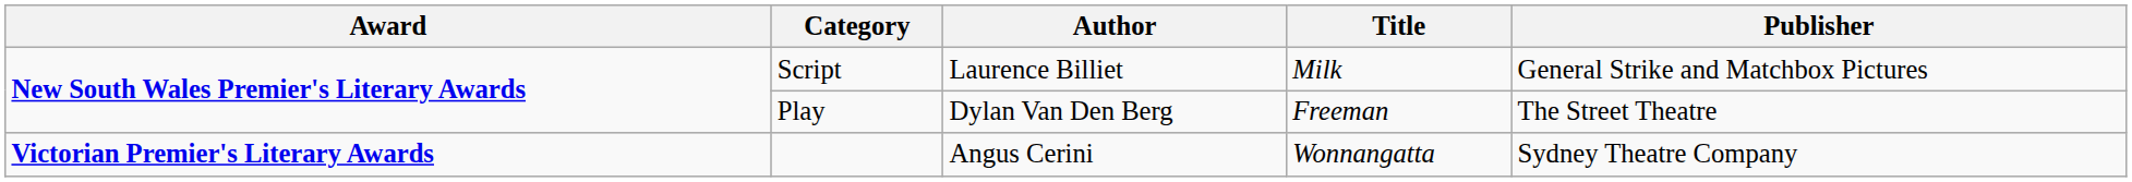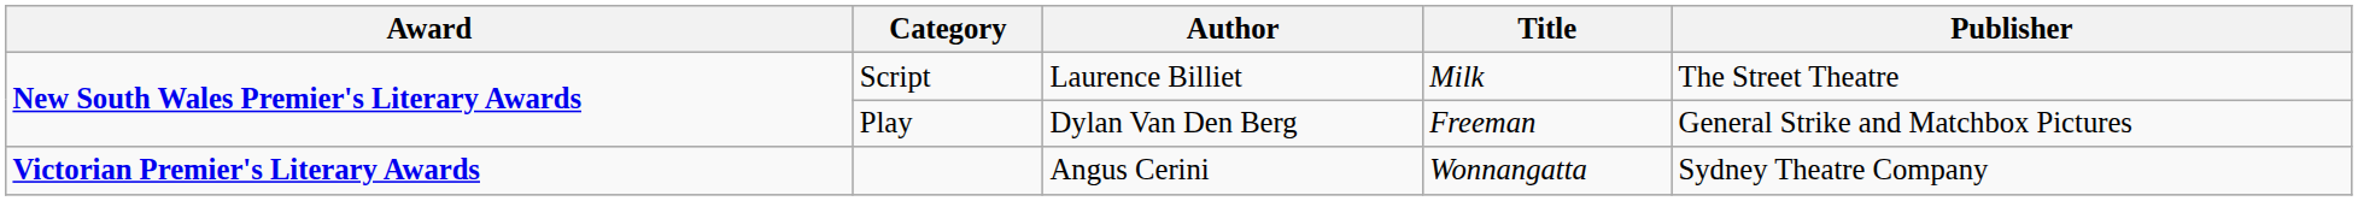Script | Publisher: General Strike and Matchbox Pictures -> The Street Theatre
Play | Publisher: The Street Theatre -> General Strike and Matchbox Pictures
